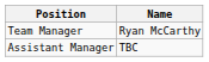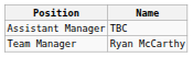rows swapped: Team Manager <-> Assistant Manager
